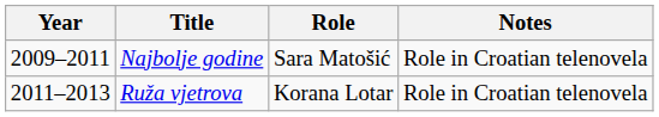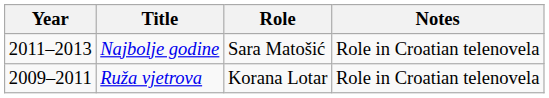Najbolje godine | Year: 2009–2011 -> 2011–2013
Ruža vjetrova | Year: 2011–2013 -> 2009–2011
